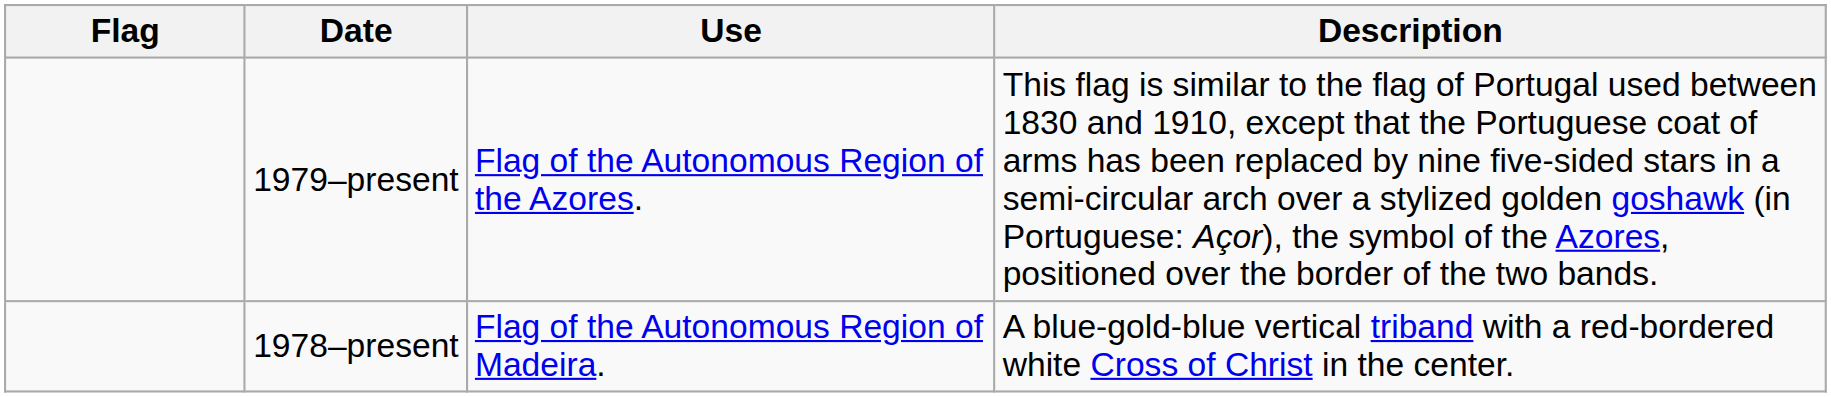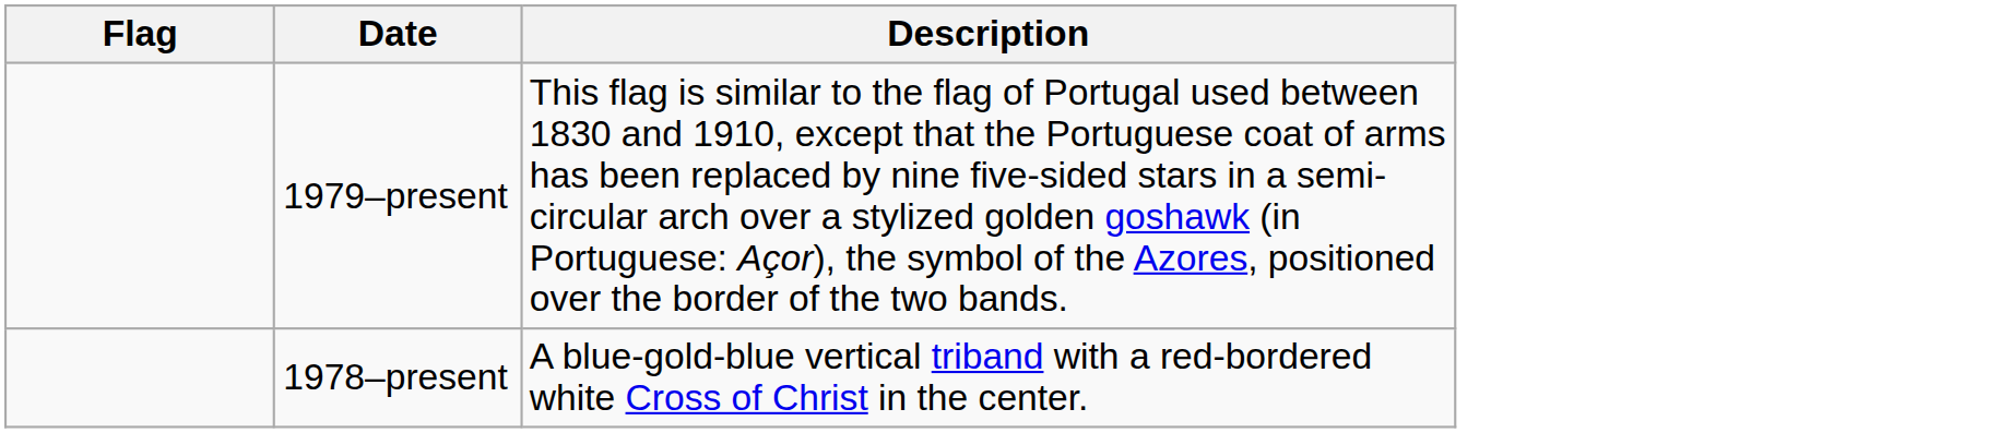- column: Use | Flag of the Autonomous Region of the Azores. | Flag of the Autonomous Region of Madeira.
